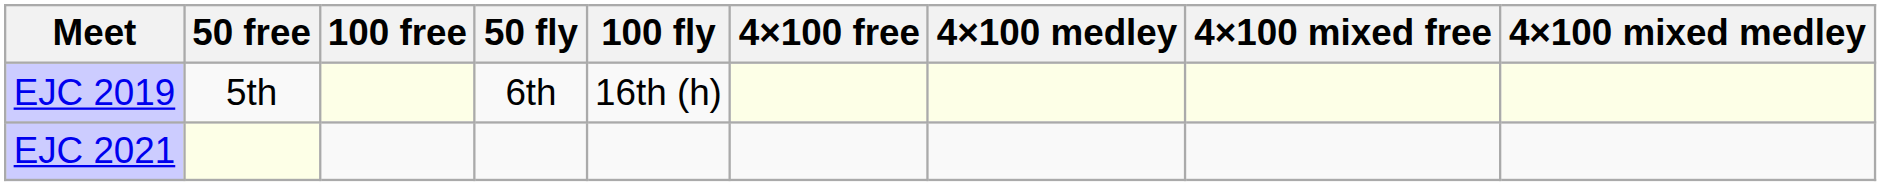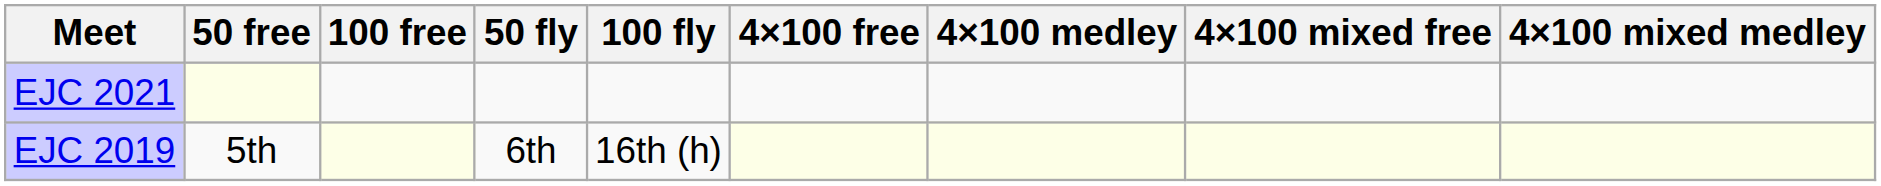rows swapped: EJC 2019 <-> EJC 2021
